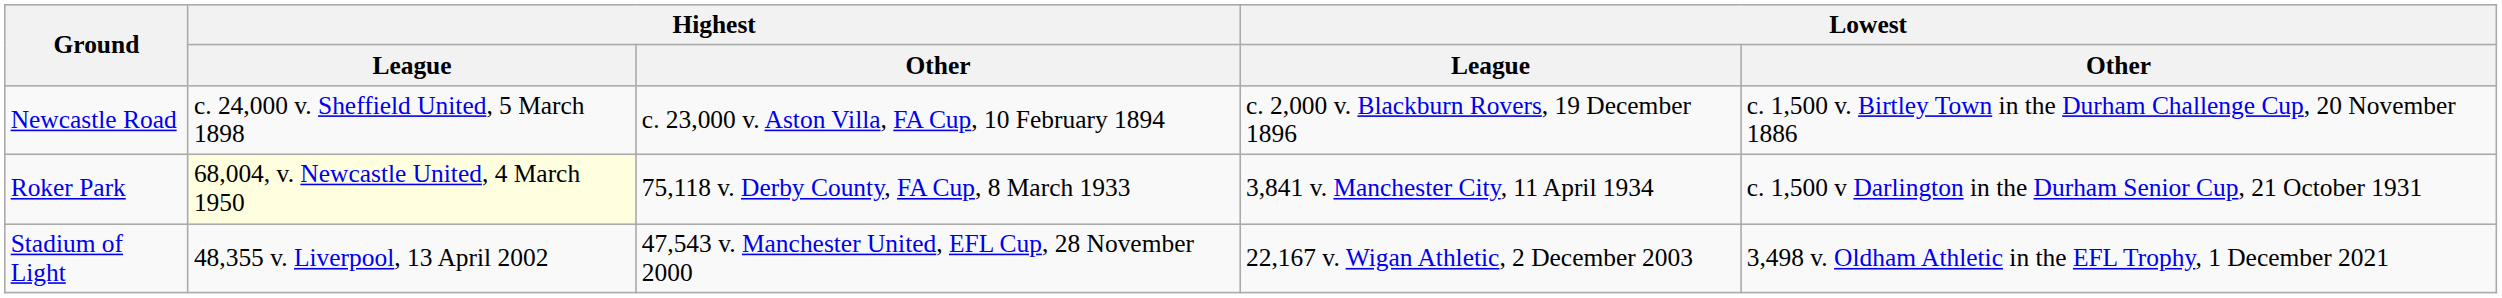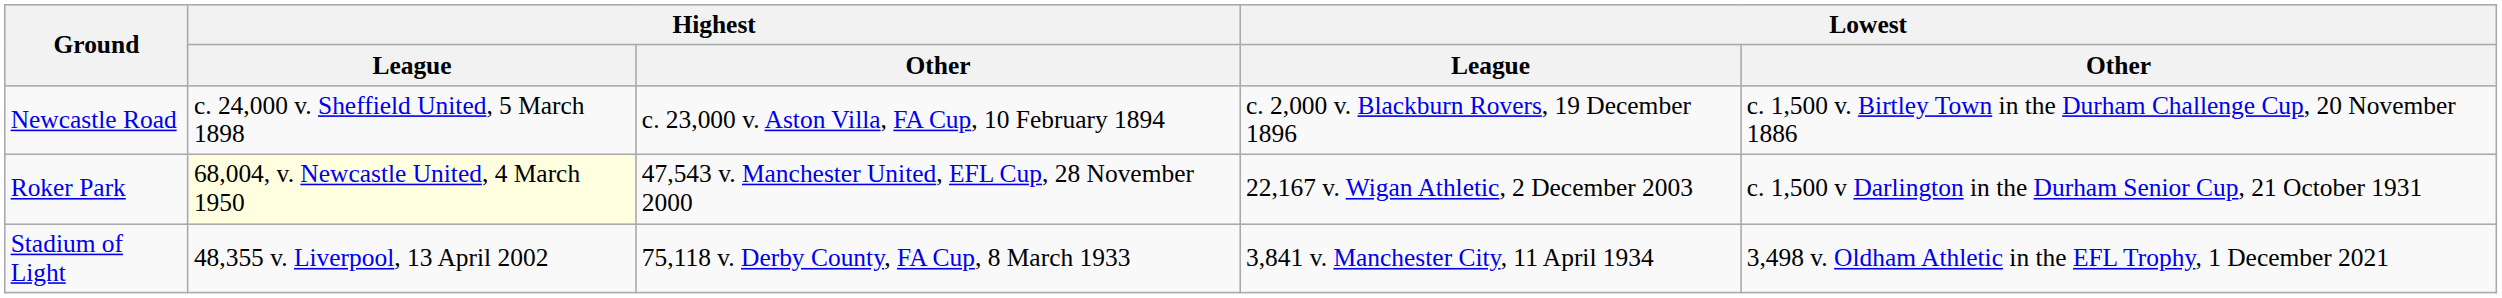Roker Park | Highest / Other: 75,118 v. Derby County, FA Cup, 8 March 1933 -> 47,543 v. Manchester United, EFL Cup, 28 November 2000
Roker Park | Lowest / League: 3,841 v. Manchester City, 11 April 1934 -> 22,167 v. Wigan Athletic, 2 December 2003
Stadium of Light | Highest / Other: 47,543 v. Manchester United, EFL Cup, 28 November 2000 -> 75,118 v. Derby County, FA Cup, 8 March 1933
Stadium of Light | Lowest / League: 22,167 v. Wigan Athletic, 2 December 2003 -> 3,841 v. Manchester City, 11 April 1934
